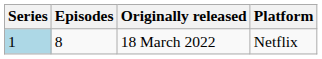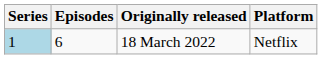18 March 2022 | Episodes: 8 -> 6
